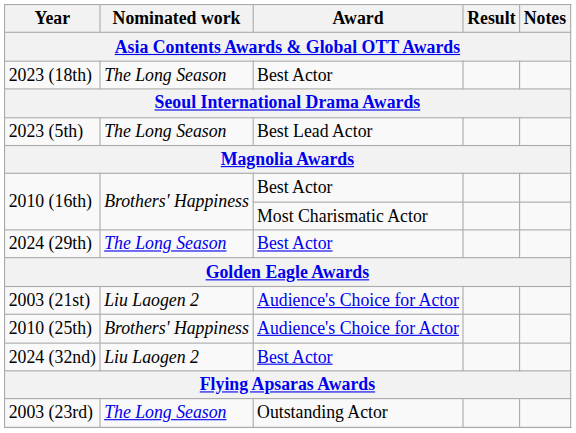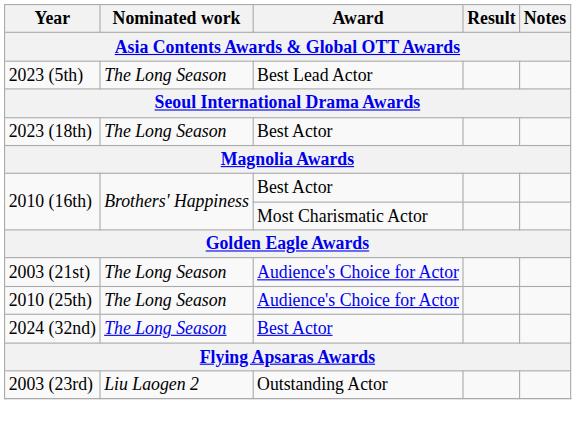rows swapped: 2023 (5th) <-> 2023 (18th)
- row: 2024 (29th) | The Long Season | Best Actor
2003 (21st) | Nominated work: Liu Laogen 2 -> The Long Season
2010 (25th) | Nominated work: Brothers' Happiness -> The Long Season
2024 (32nd) | Nominated work: Liu Laogen 2 -> The Long Season
2003 (23rd) | Nominated work: The Long Season -> Liu Laogen 2
